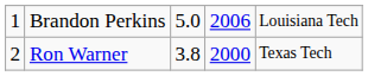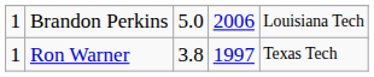Ron Warner | column 1: 2 -> 1
Ron Warner | column 4: 2000 -> 1997
